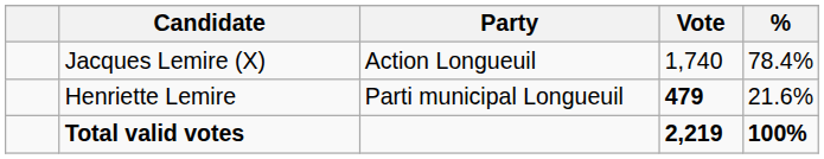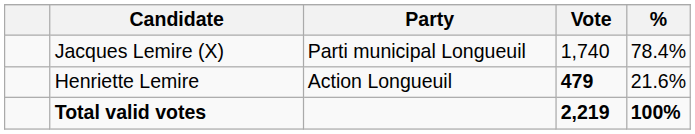Jacques Lemire (X) | Party: Action Longueuil -> Parti municipal Longueuil
Henriette Lemire | Party: Parti municipal Longueuil -> Action Longueuil
